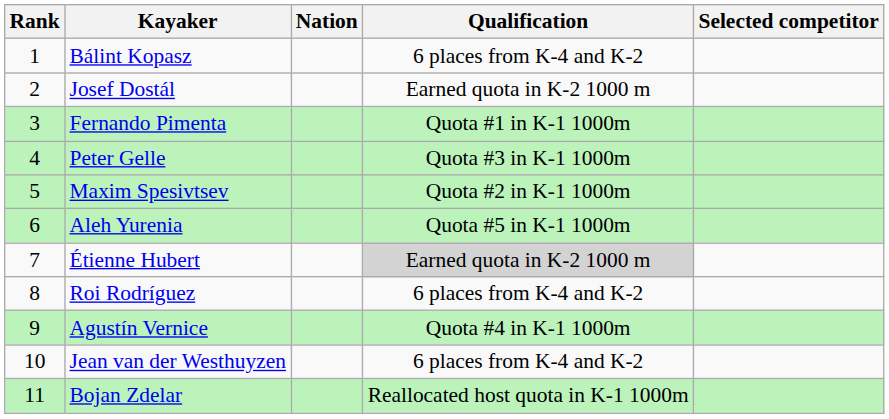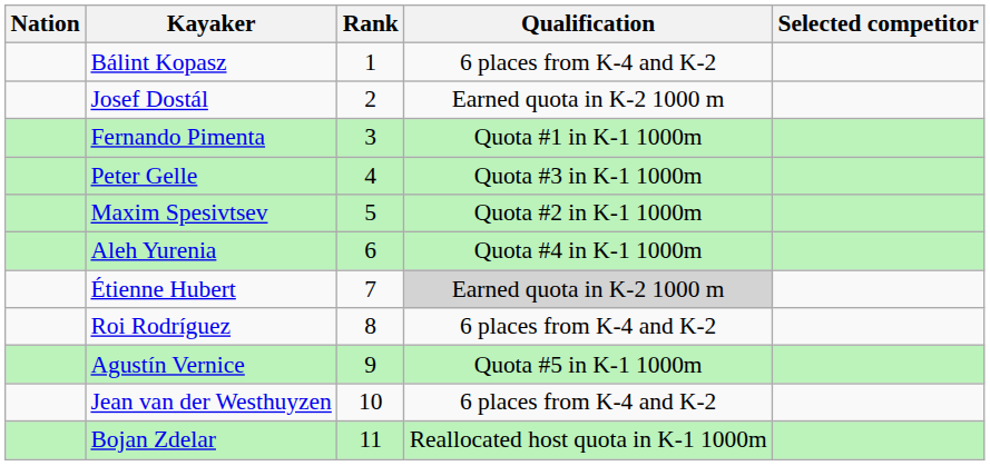columns swapped: Rank <-> Nation
Aleh Yurenia | Qualification: Quota #5 in K-1 1000m -> Quota #4 in K-1 1000m
Agustín Vernice | Qualification: Quota #4 in K-1 1000m -> Quota #5 in K-1 1000m
